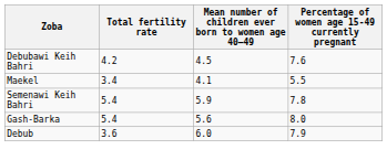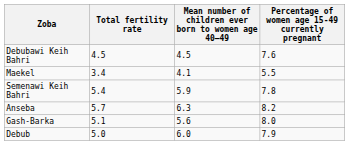Debubawi Keih Bahri | Total fertility rate: 4.2 -> 4.5
+ row: Anseba | 5.7 | 6.3 | 8.2
Gash-Barka | Total fertility rate: 5.4 -> 5.1
Debub | Total fertility rate: 3.6 -> 5.0
